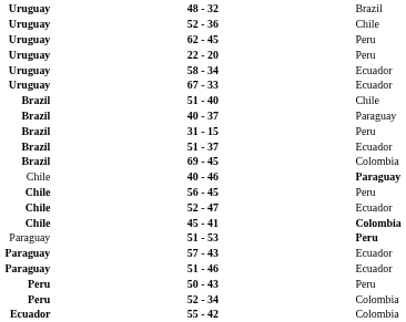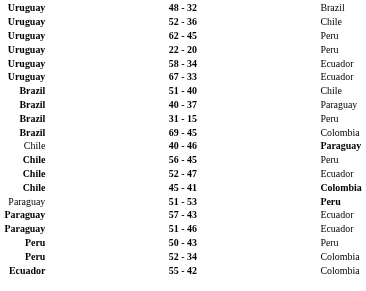- row: Brazil | 51 - 37 | Ecuador
